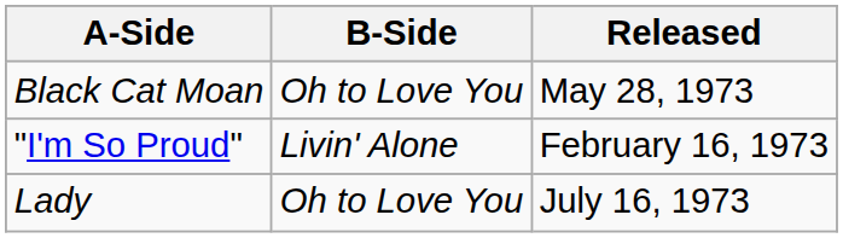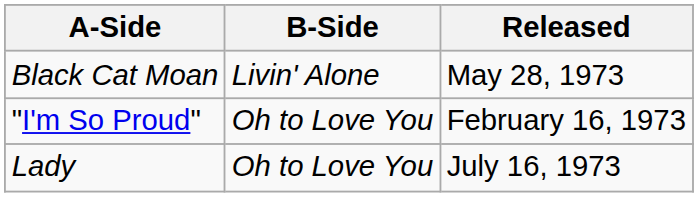Black Cat Moan | B-Side: Oh to Love You -> Livin' Alone
"I'm So Proud" | B-Side: Livin' Alone -> Oh to Love You
